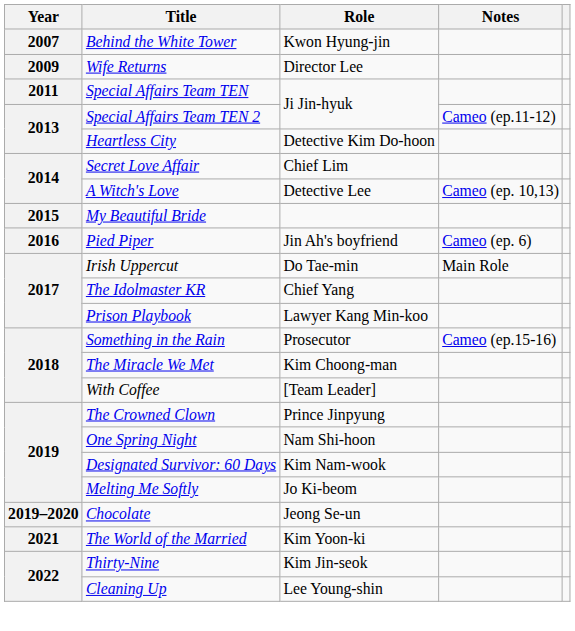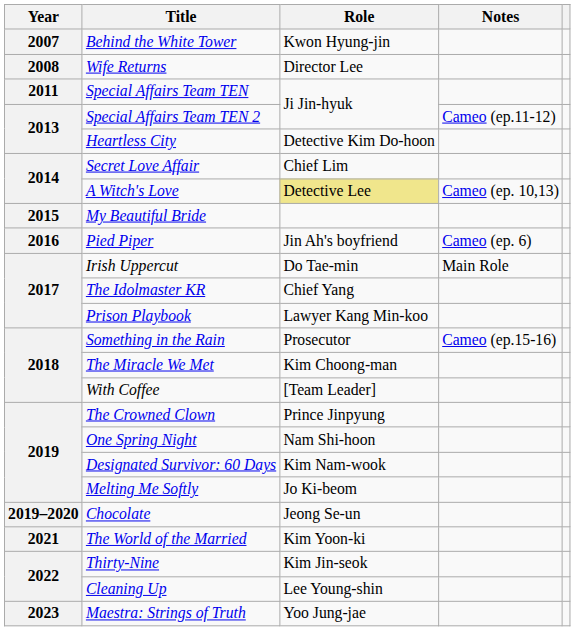Wife Returns | Year: 2009 -> 2008
A Witch's Love | Role: no background -> khaki background
+ row: 2023 | Maestra: Strings of Truth | Yoo Jung-jae
